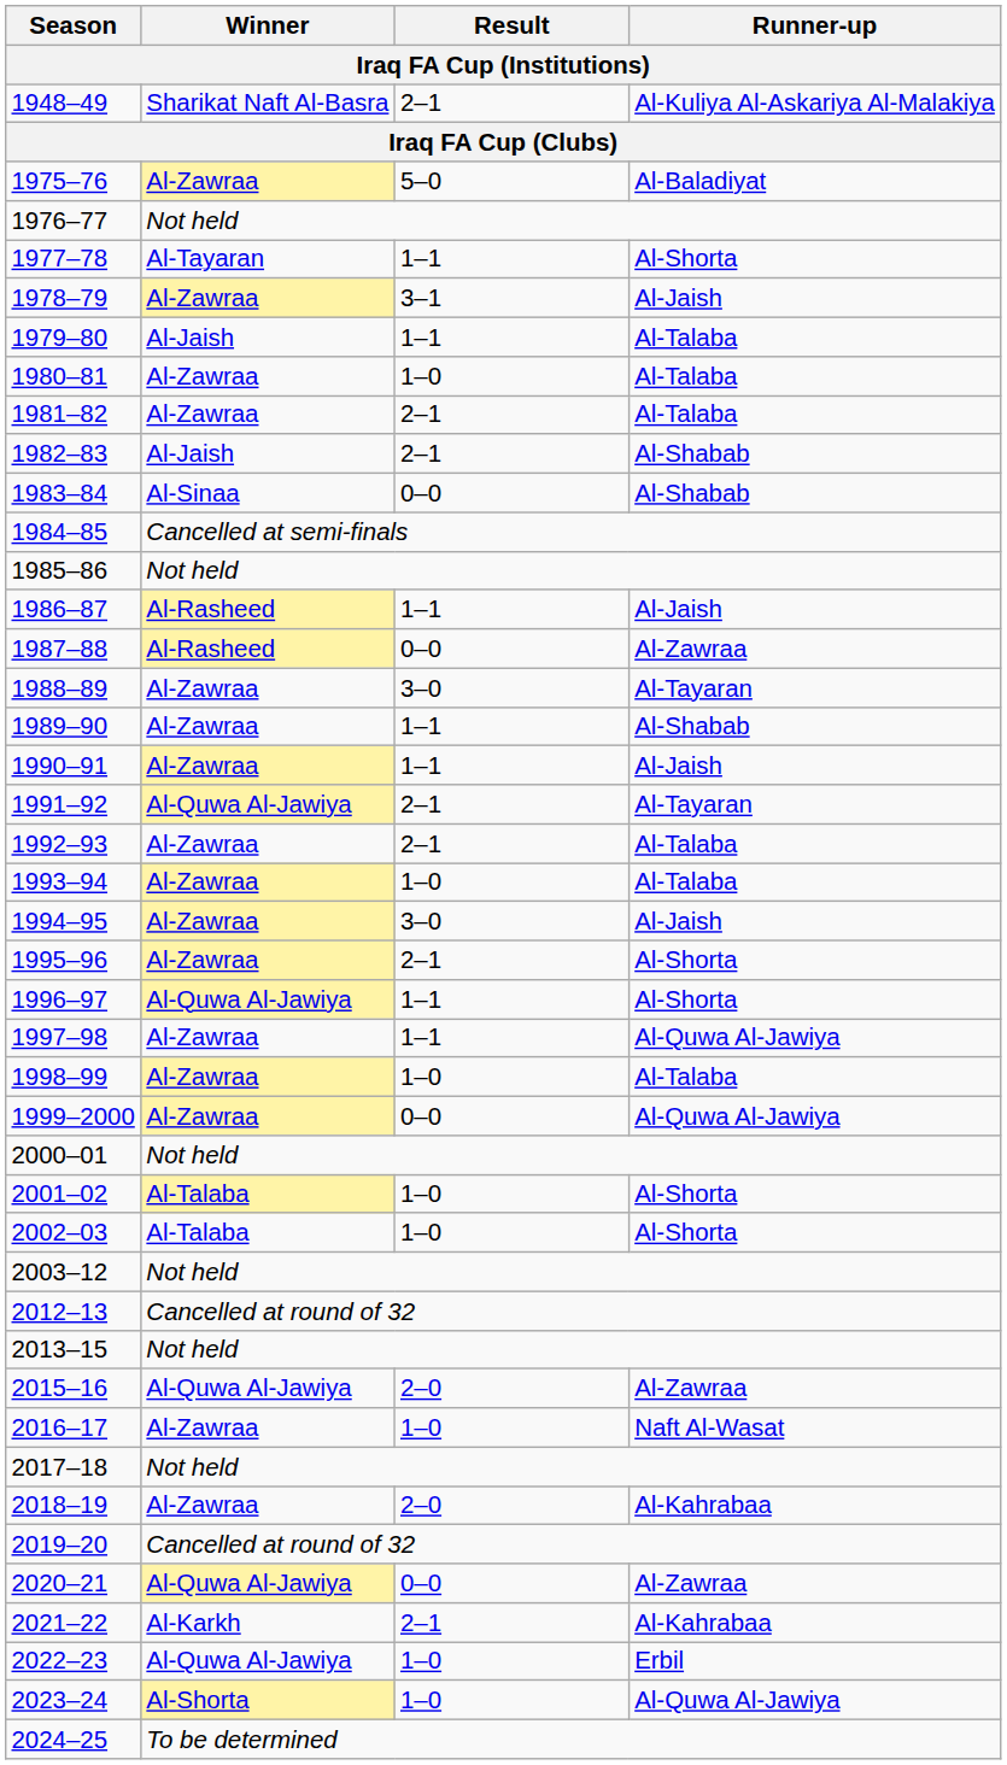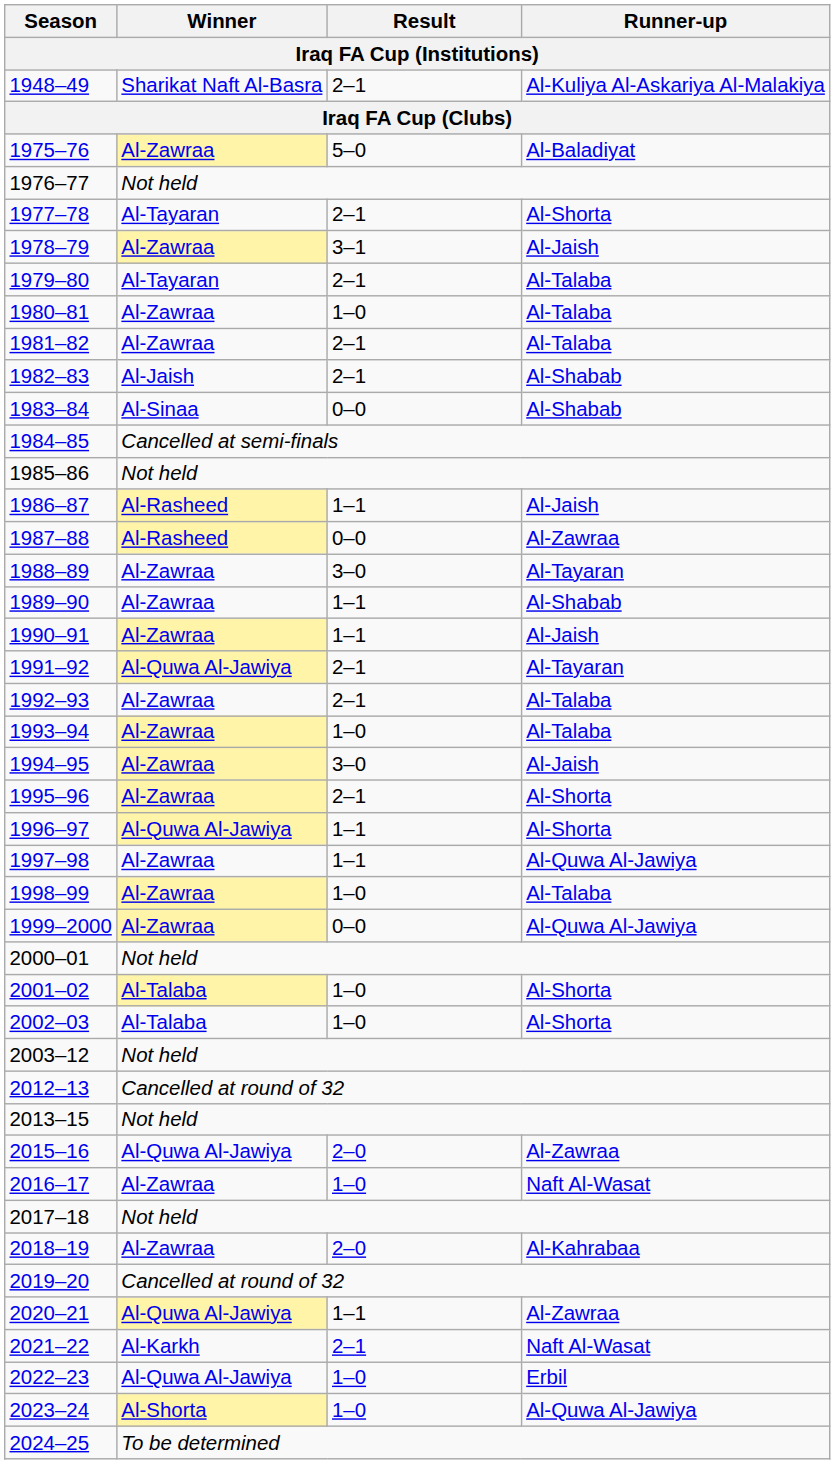1977–78 | Result: 1–1 -> 2–1
1979–80 | Winner: Al-Jaish -> Al-Tayaran
1979–80 | Result: 1–1 -> 2–1
2020–21 | Result: 0–0 -> 1–1
2021–22 | Runner-up: Al-Kahrabaa -> Naft Al-Wasat
